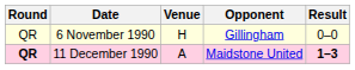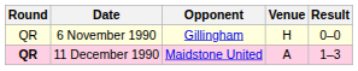columns swapped: Opponent <-> Venue
11 December 1990 | Result: bold -> normal
